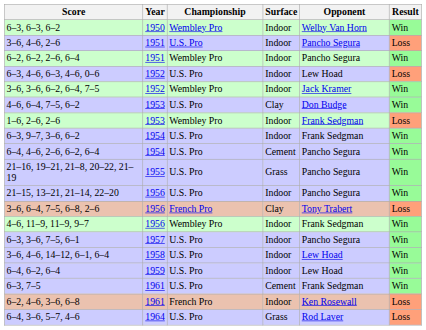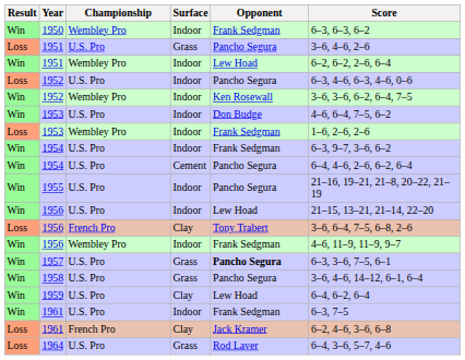columns swapped: Result <-> Score
1950 | Opponent: Welby Van Horn -> Frank Sedgman
1951 / U.S. Pro | Surface: Indoor -> Grass
1951 / Wembley Pro | Opponent: Pancho Segura -> Lew Hoad
1952 / U.S. Pro | Opponent: Lew Hoad -> Pancho Segura
1952 / Wembley Pro | Opponent: Jack Kramer -> Ken Rosewall
1953 / U.S. Pro | Surface: Clay -> Indoor
1955 | Surface: Grass -> Indoor
1956 / U.S. Pro | Opponent: Pancho Segura -> Lew Hoad
1957 | Surface: Indoor -> Grass
1957 | Opponent: normal -> bold
1958 | Surface: Indoor -> Grass
1958 | Opponent: Lew Hoad -> Pancho Segura
1959 | Surface: Indoor -> Clay
1961 / U.S. Pro | Surface: Cement -> Indoor
1961 / French Pro | Surface: Indoor -> Clay
1961 / French Pro | Opponent: Ken Rosewall -> Jack Kramer
